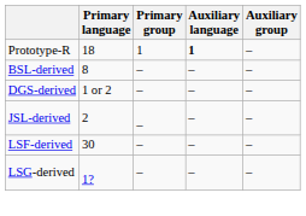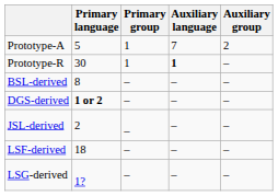+ row: Prototype-A | 5 | 1 | 7 | 2
Prototype-R | Primary language: 18 -> 30
DGS-derived | Primary language: normal -> bold
LSF-derived | Primary language: 30 -> 18
